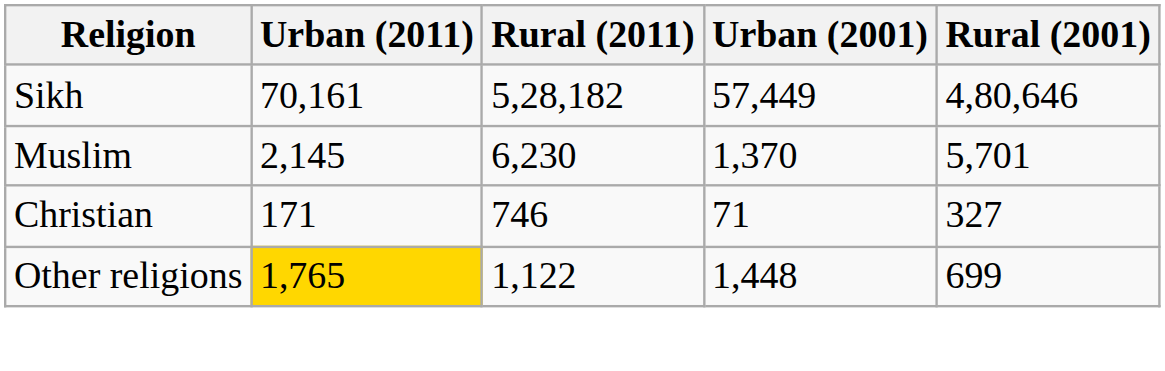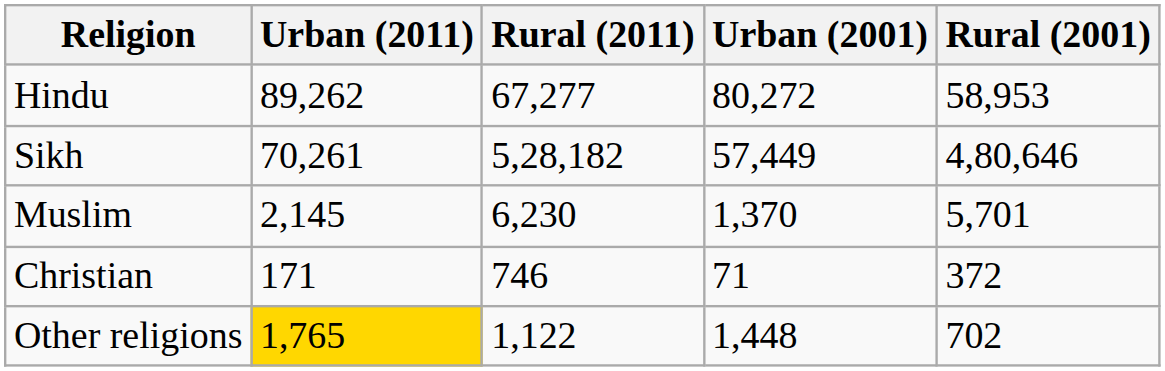+ row: Hindu | 89,262 | 67,277 | 80,272 | 58,953
Sikh | Urban (2011): 70,161 -> 70,261
Christian | Rural (2001): 327 -> 372
Other religions | Rural (2001): 699 -> 702
